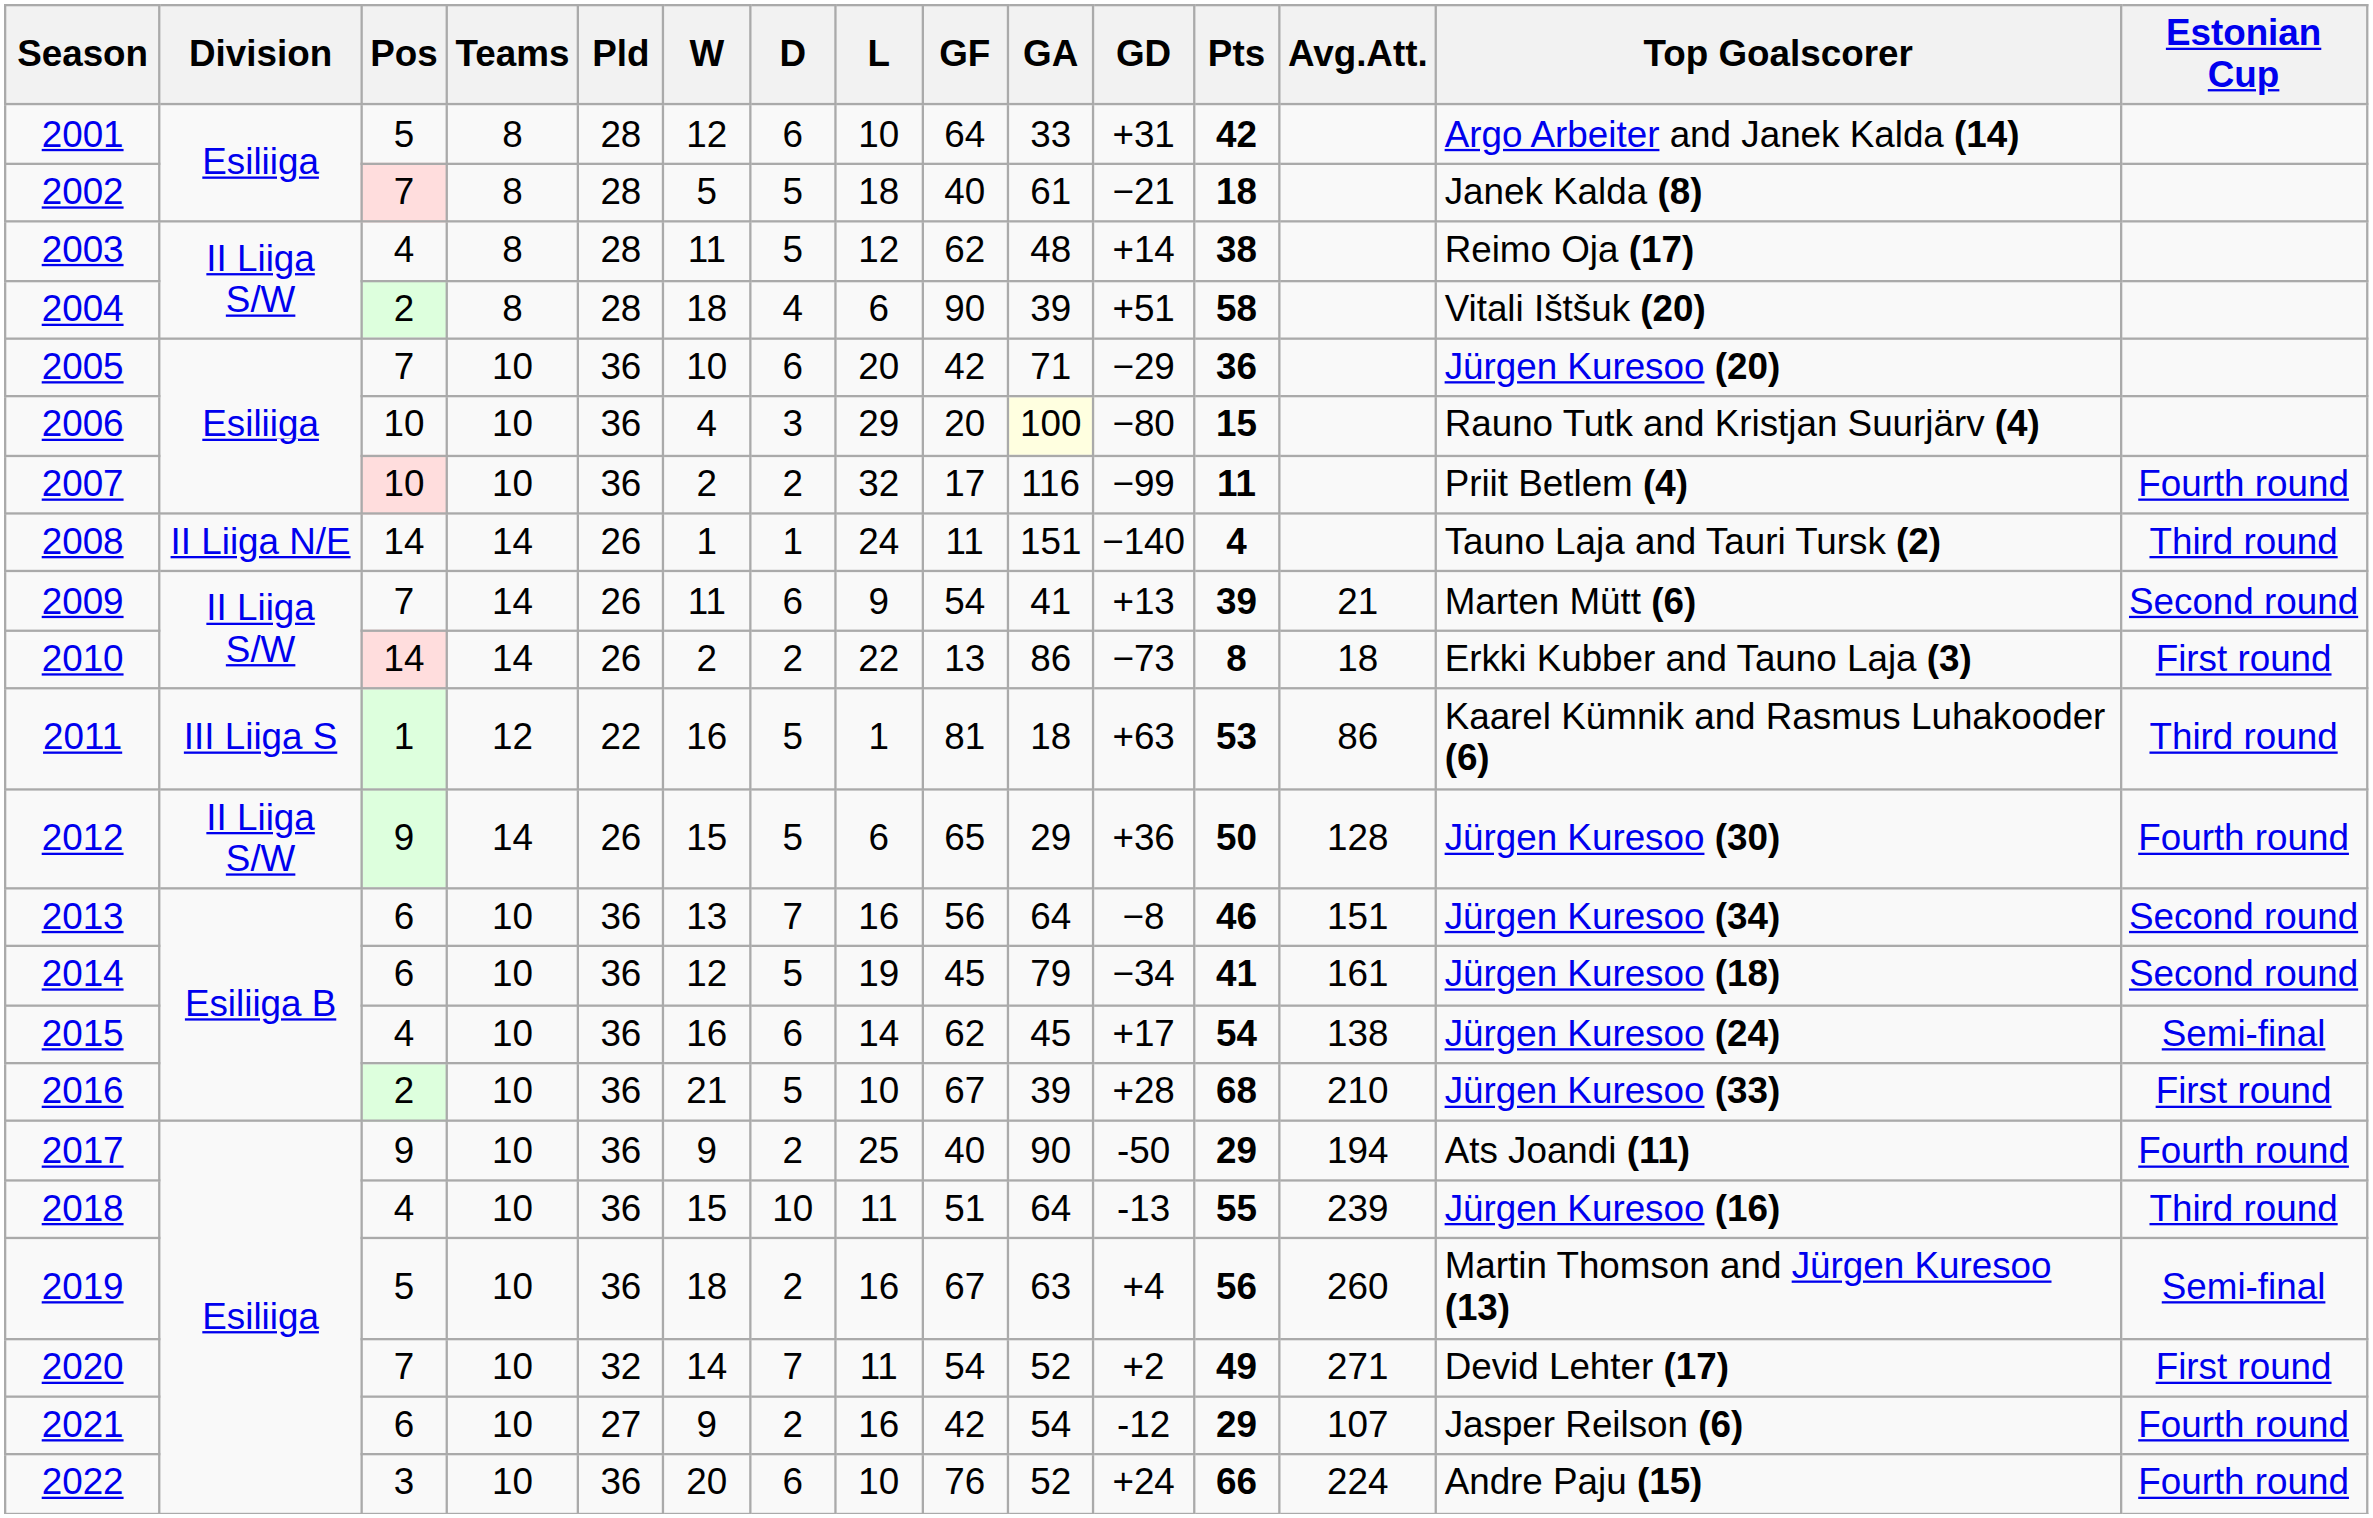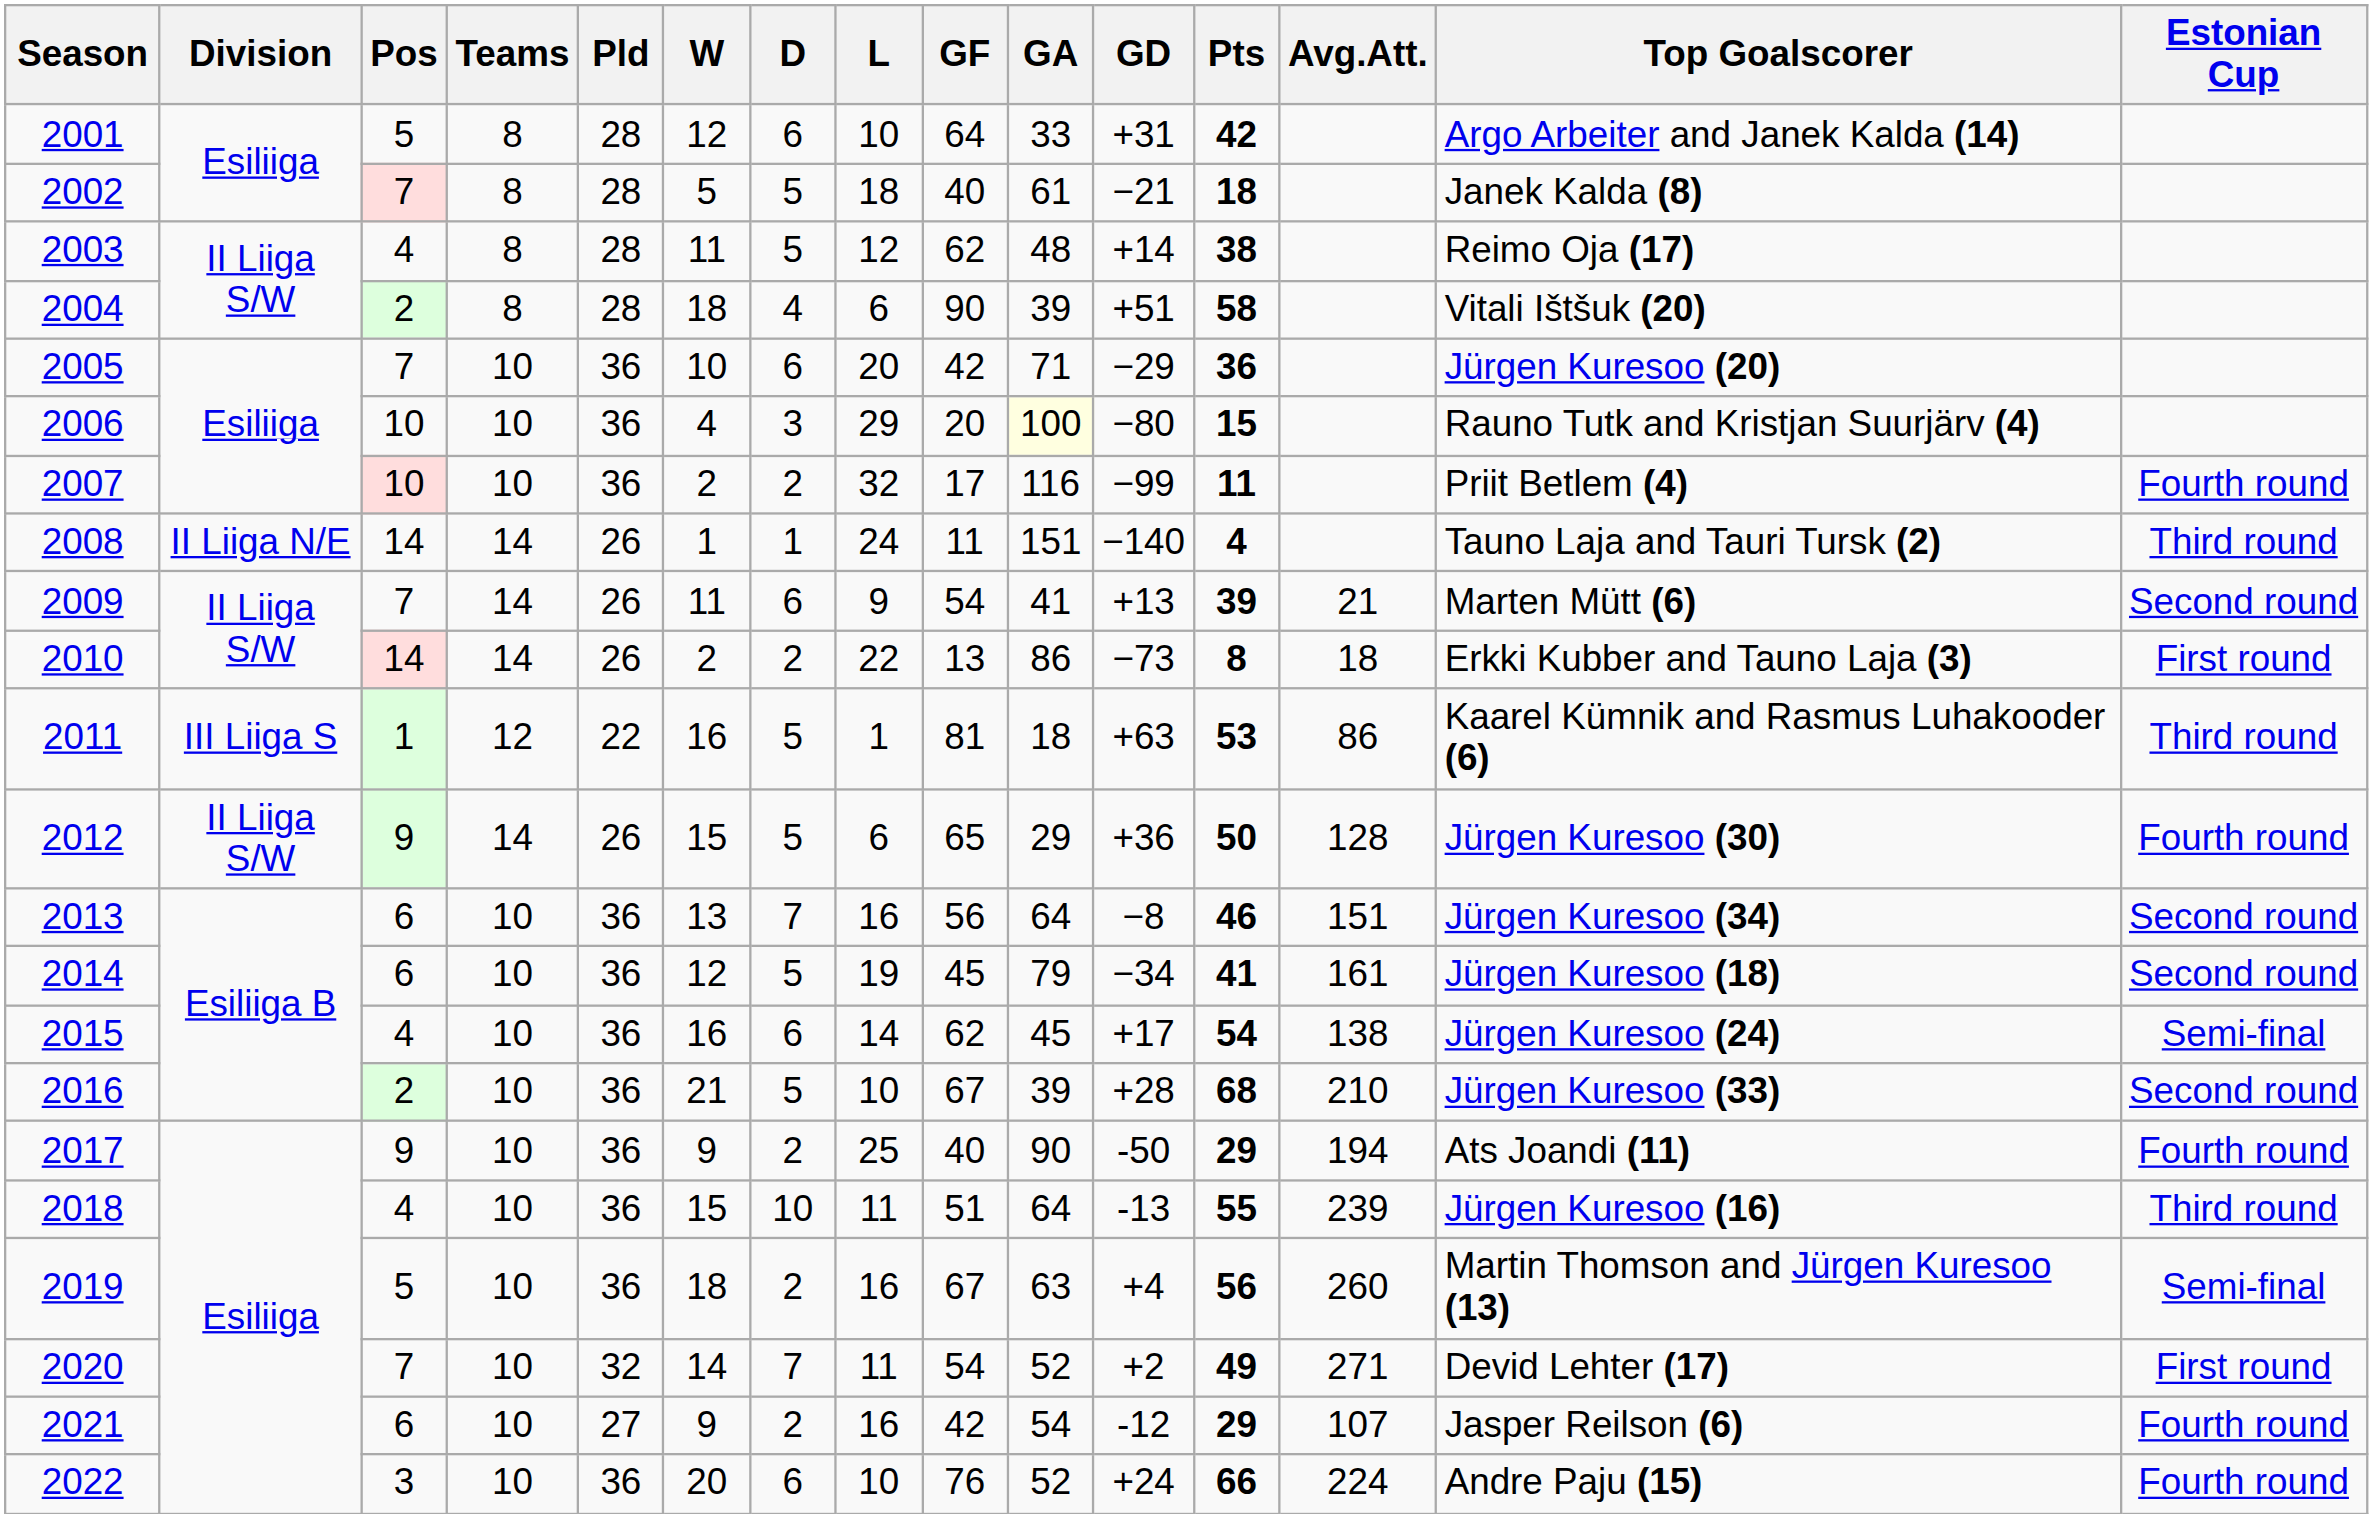2016 | Estonian Cup: First round -> Second round
